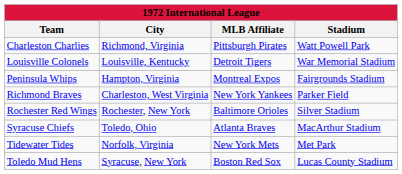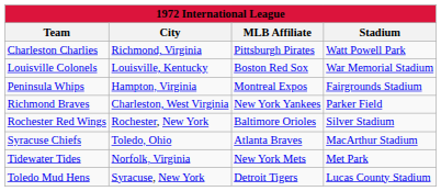Louisville Colonels | MLB Affiliate: Detroit Tigers -> Boston Red Sox
Toledo Mud Hens | MLB Affiliate: Boston Red Sox -> Detroit Tigers
